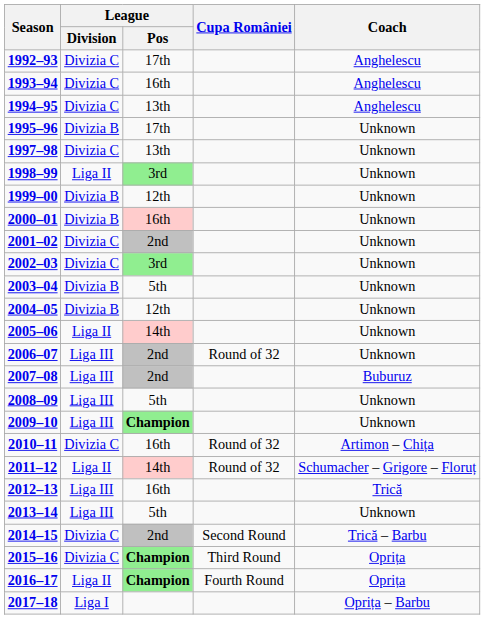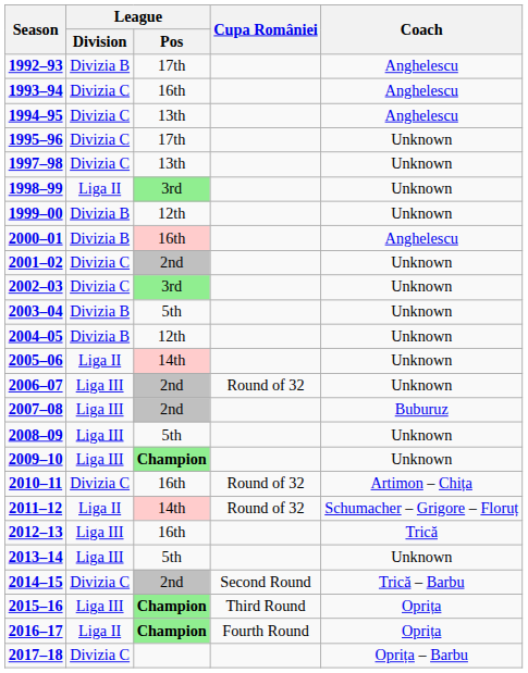1992–93 | League / Division: Divizia C -> Divizia B
1995–96 | League / Division: Divizia B -> Divizia C
2000–01 | Coach: Unknown -> Anghelescu
2015–16 | League / Division: Divizia C -> Liga III
2017–18 | League / Division: Liga I -> Divizia C
